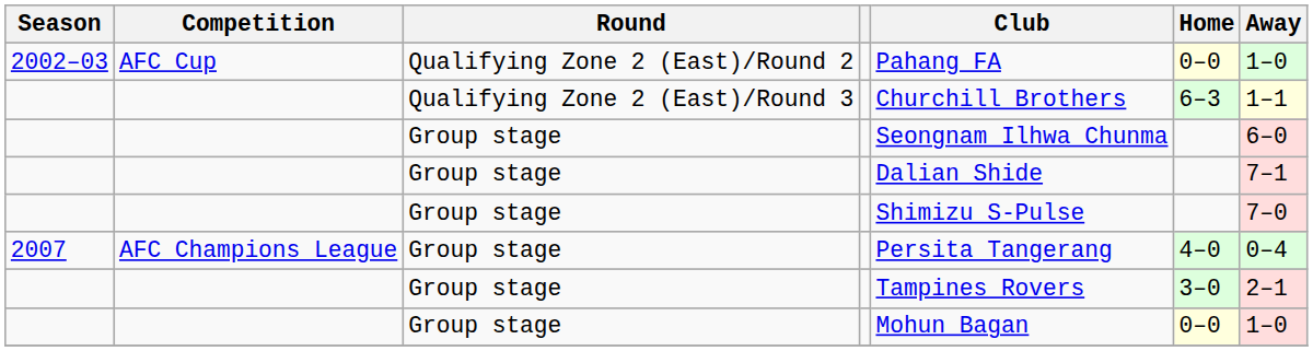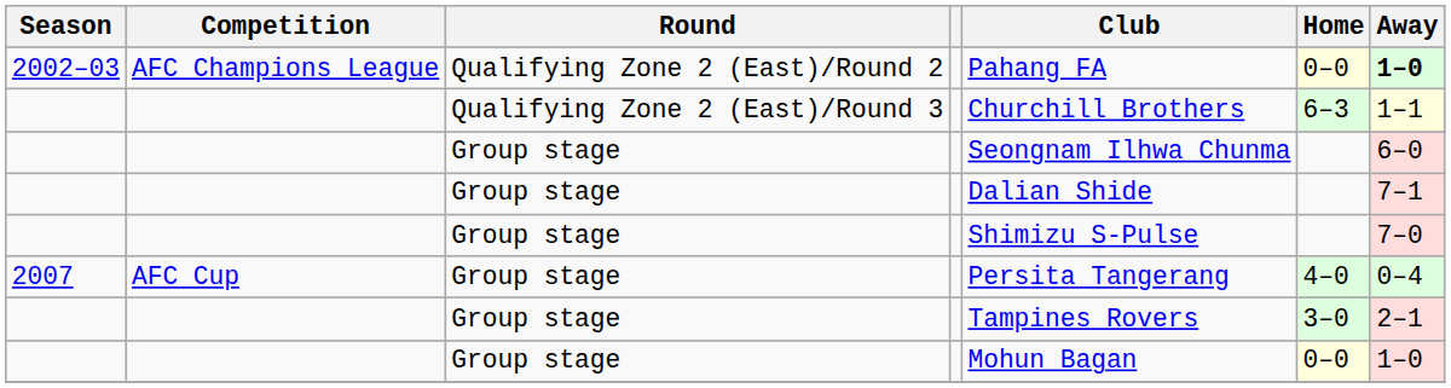2002–03 | Competition: AFC Cup -> AFC Champions League
2002–03 | Away: normal -> bold
2007 | Competition: AFC Champions League -> AFC Cup
